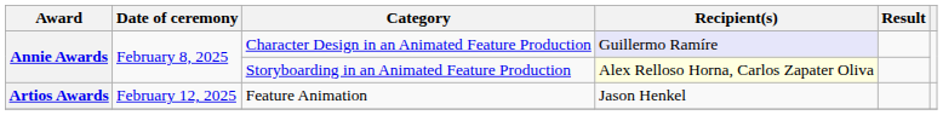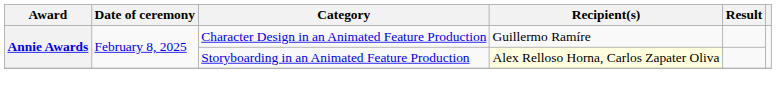Character Design in an Animated Feature Production | Recipient(s): lavender background -> no background
- row: Artios Awards | February 12, 2025 | Feature Animation | Jason Henkel
